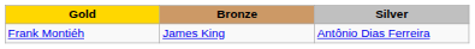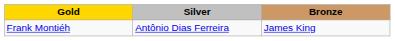columns swapped: Silver <-> Bronze
